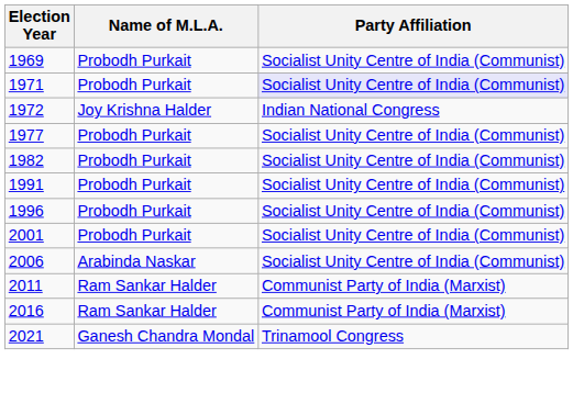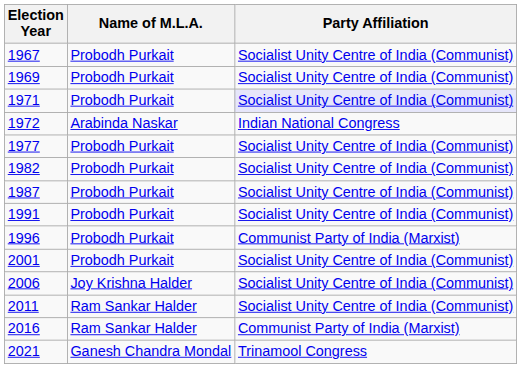+ row: 1967 | Probodh Purkait | Socialist Unity Centre of India (Communist)
1972 | Name of M.L.A.: Joy Krishna Halder -> Arabinda Naskar
+ row: 1987 | Probodh Purkait | Socialist Unity Centre of India (Communist)
1996 | Party Affiliation: Socialist Unity Centre of India (Communist) -> Communist Party of India (Marxist)
2006 | Name of M.L.A.: Arabinda Naskar -> Joy Krishna Halder
2011 | Party Affiliation: Communist Party of India (Marxist) -> Socialist Unity Centre of India (Communist)
